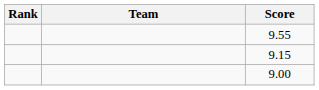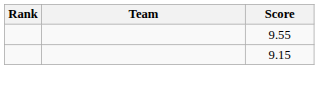- row: 9.00
